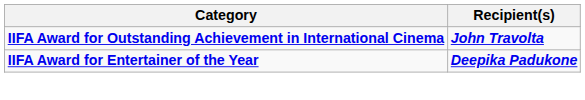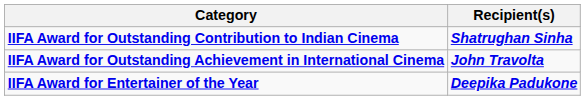+ row: IIFA Award for Outstanding Contribution to Indian Cinema | Shatrughan Sinha
